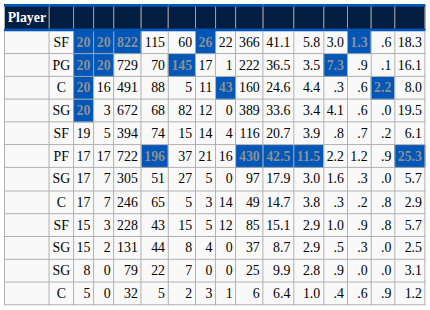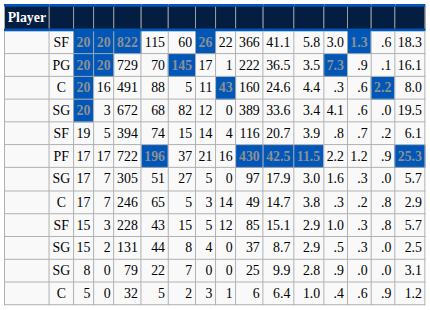SF / 3 | column 14: .9 -> .3
